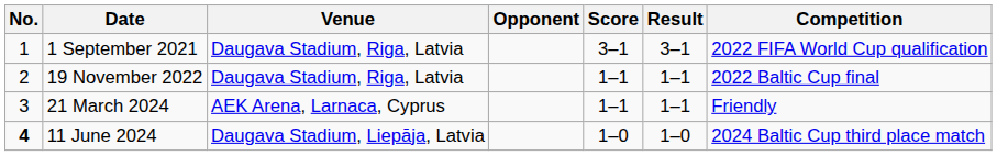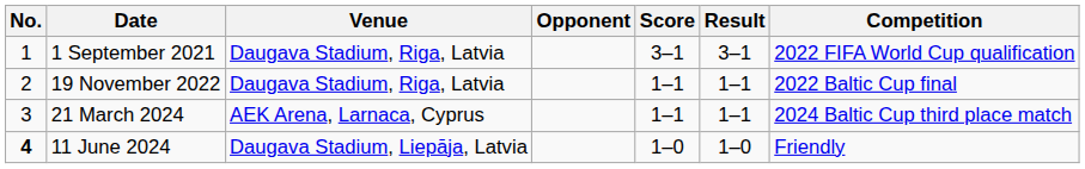21 March 2024 | Competition: Friendly -> 2024 Baltic Cup third place match
11 June 2024 | Competition: 2024 Baltic Cup third place match -> Friendly
